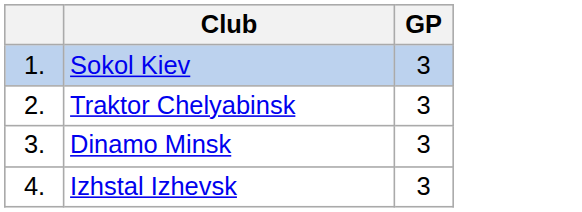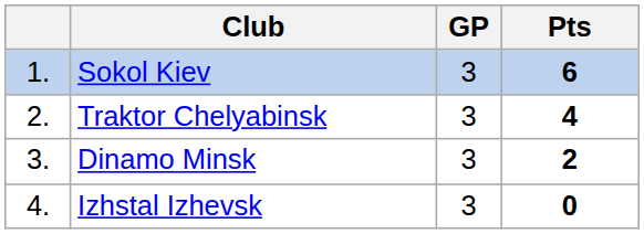+ column: Pts | 6 | 4 | 2 | 0
